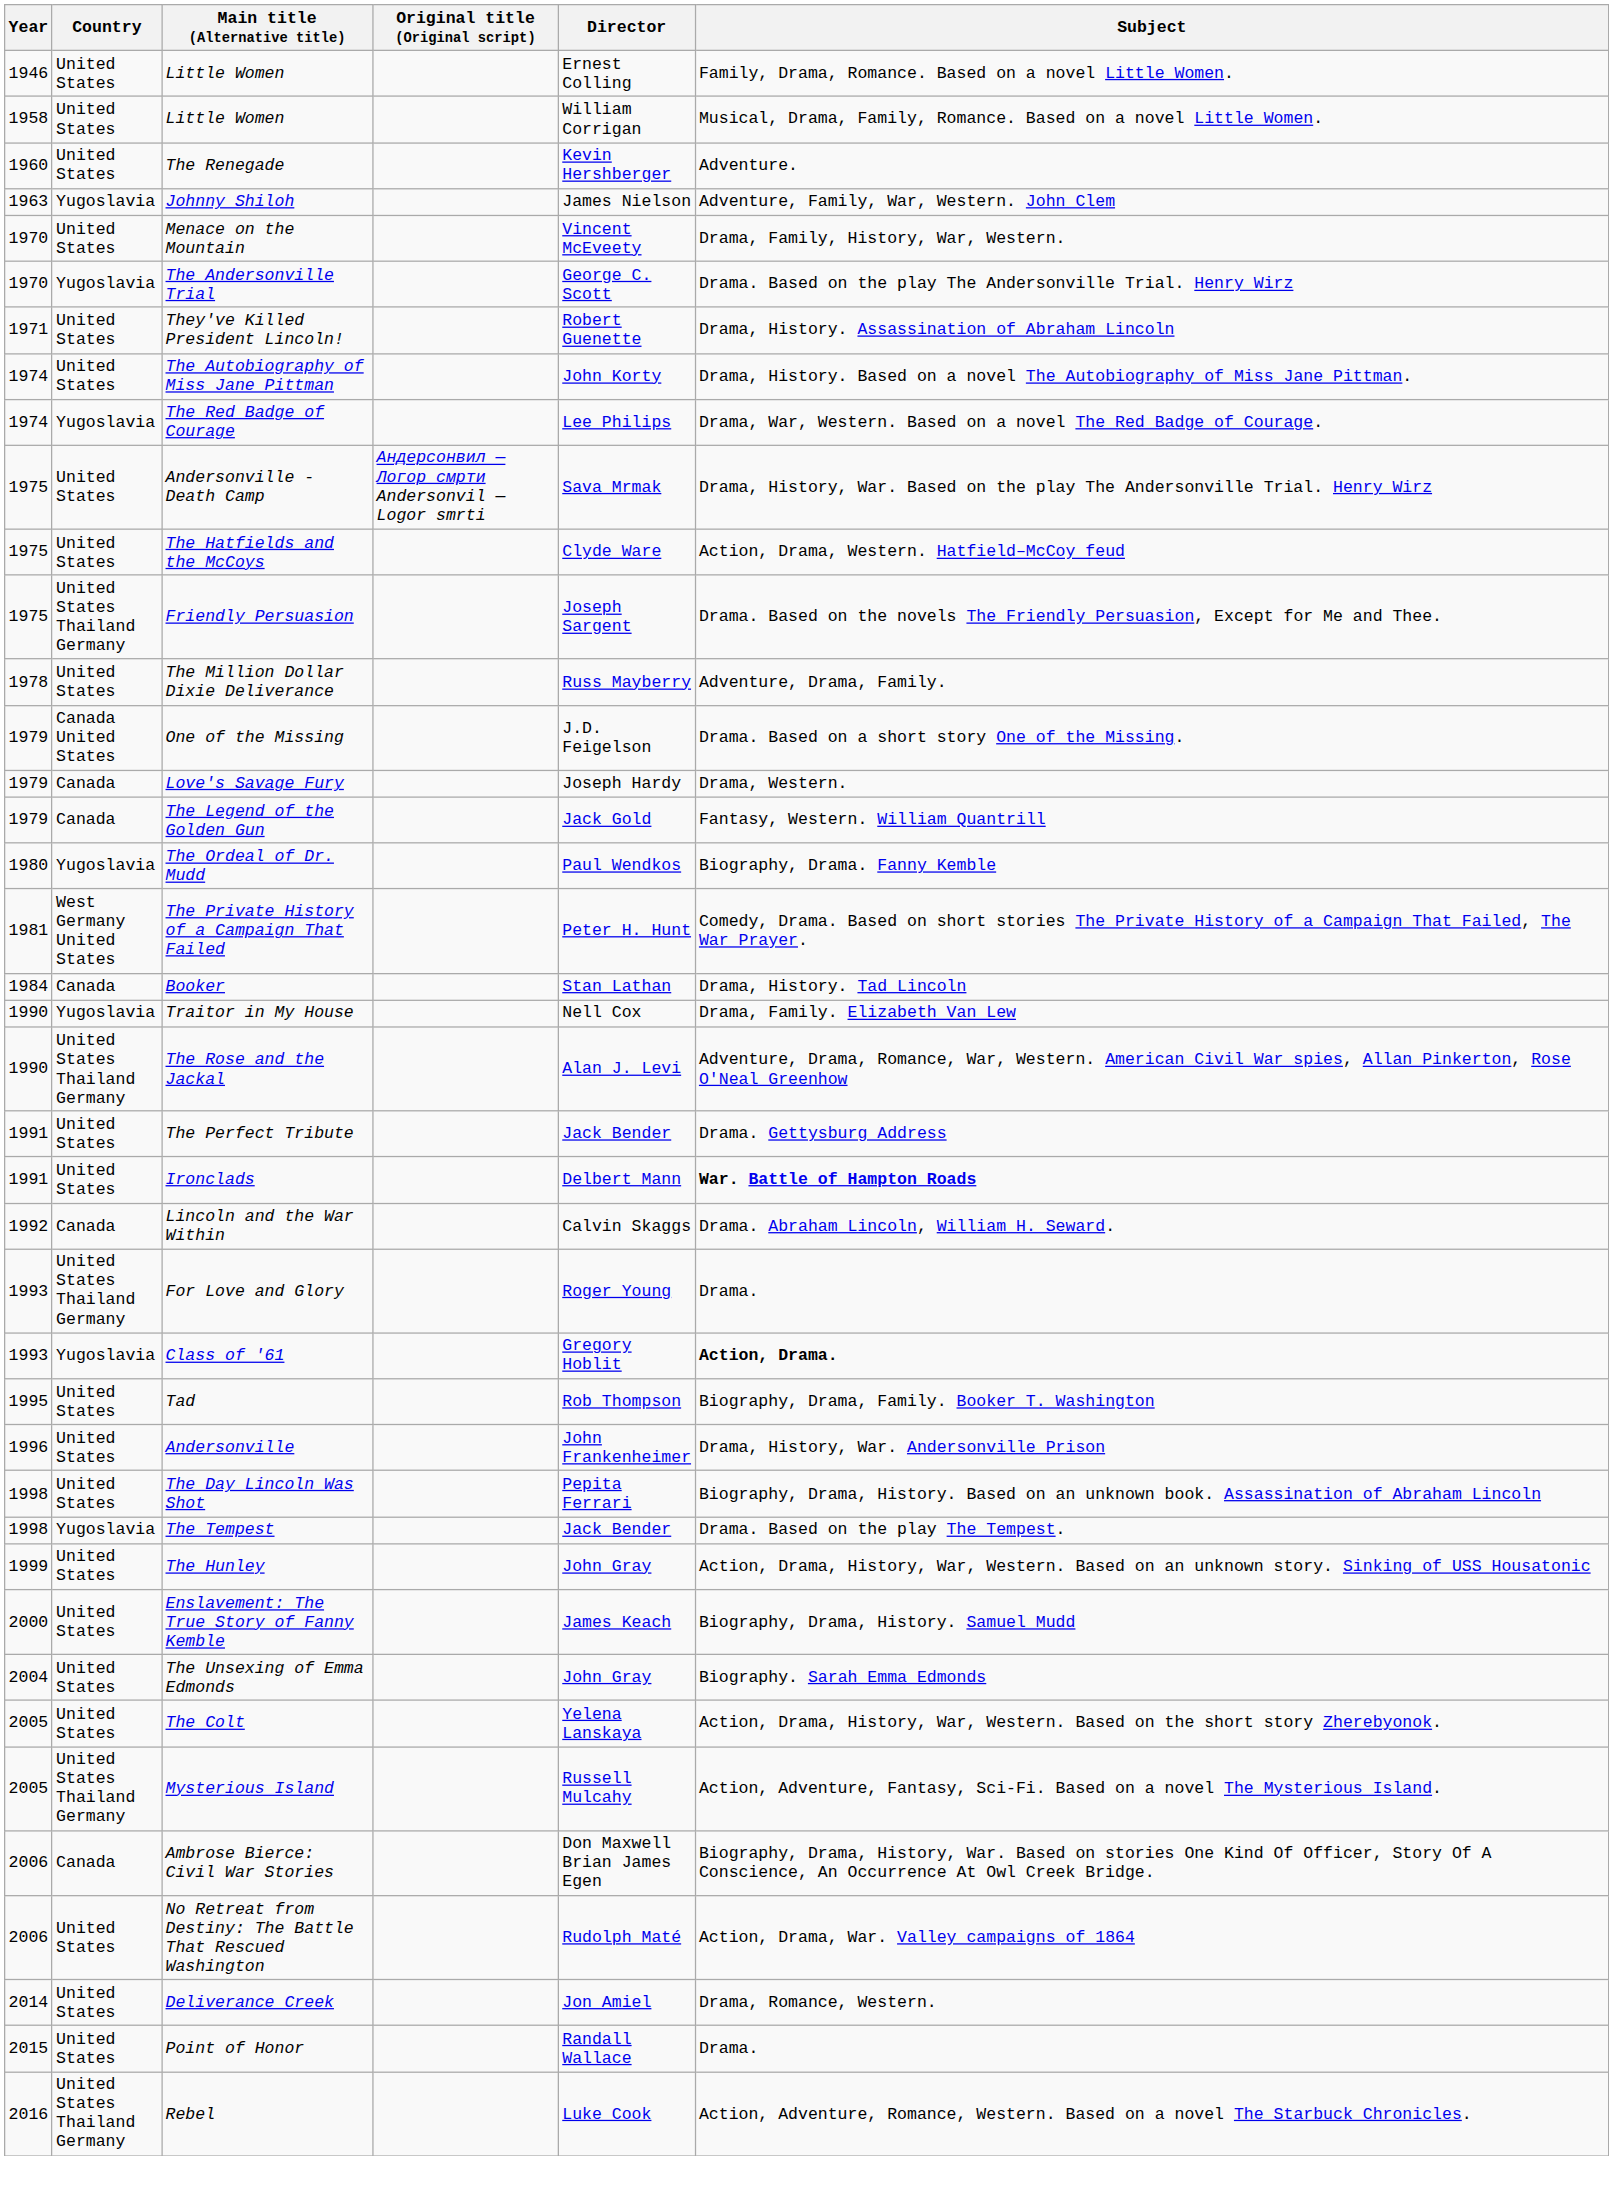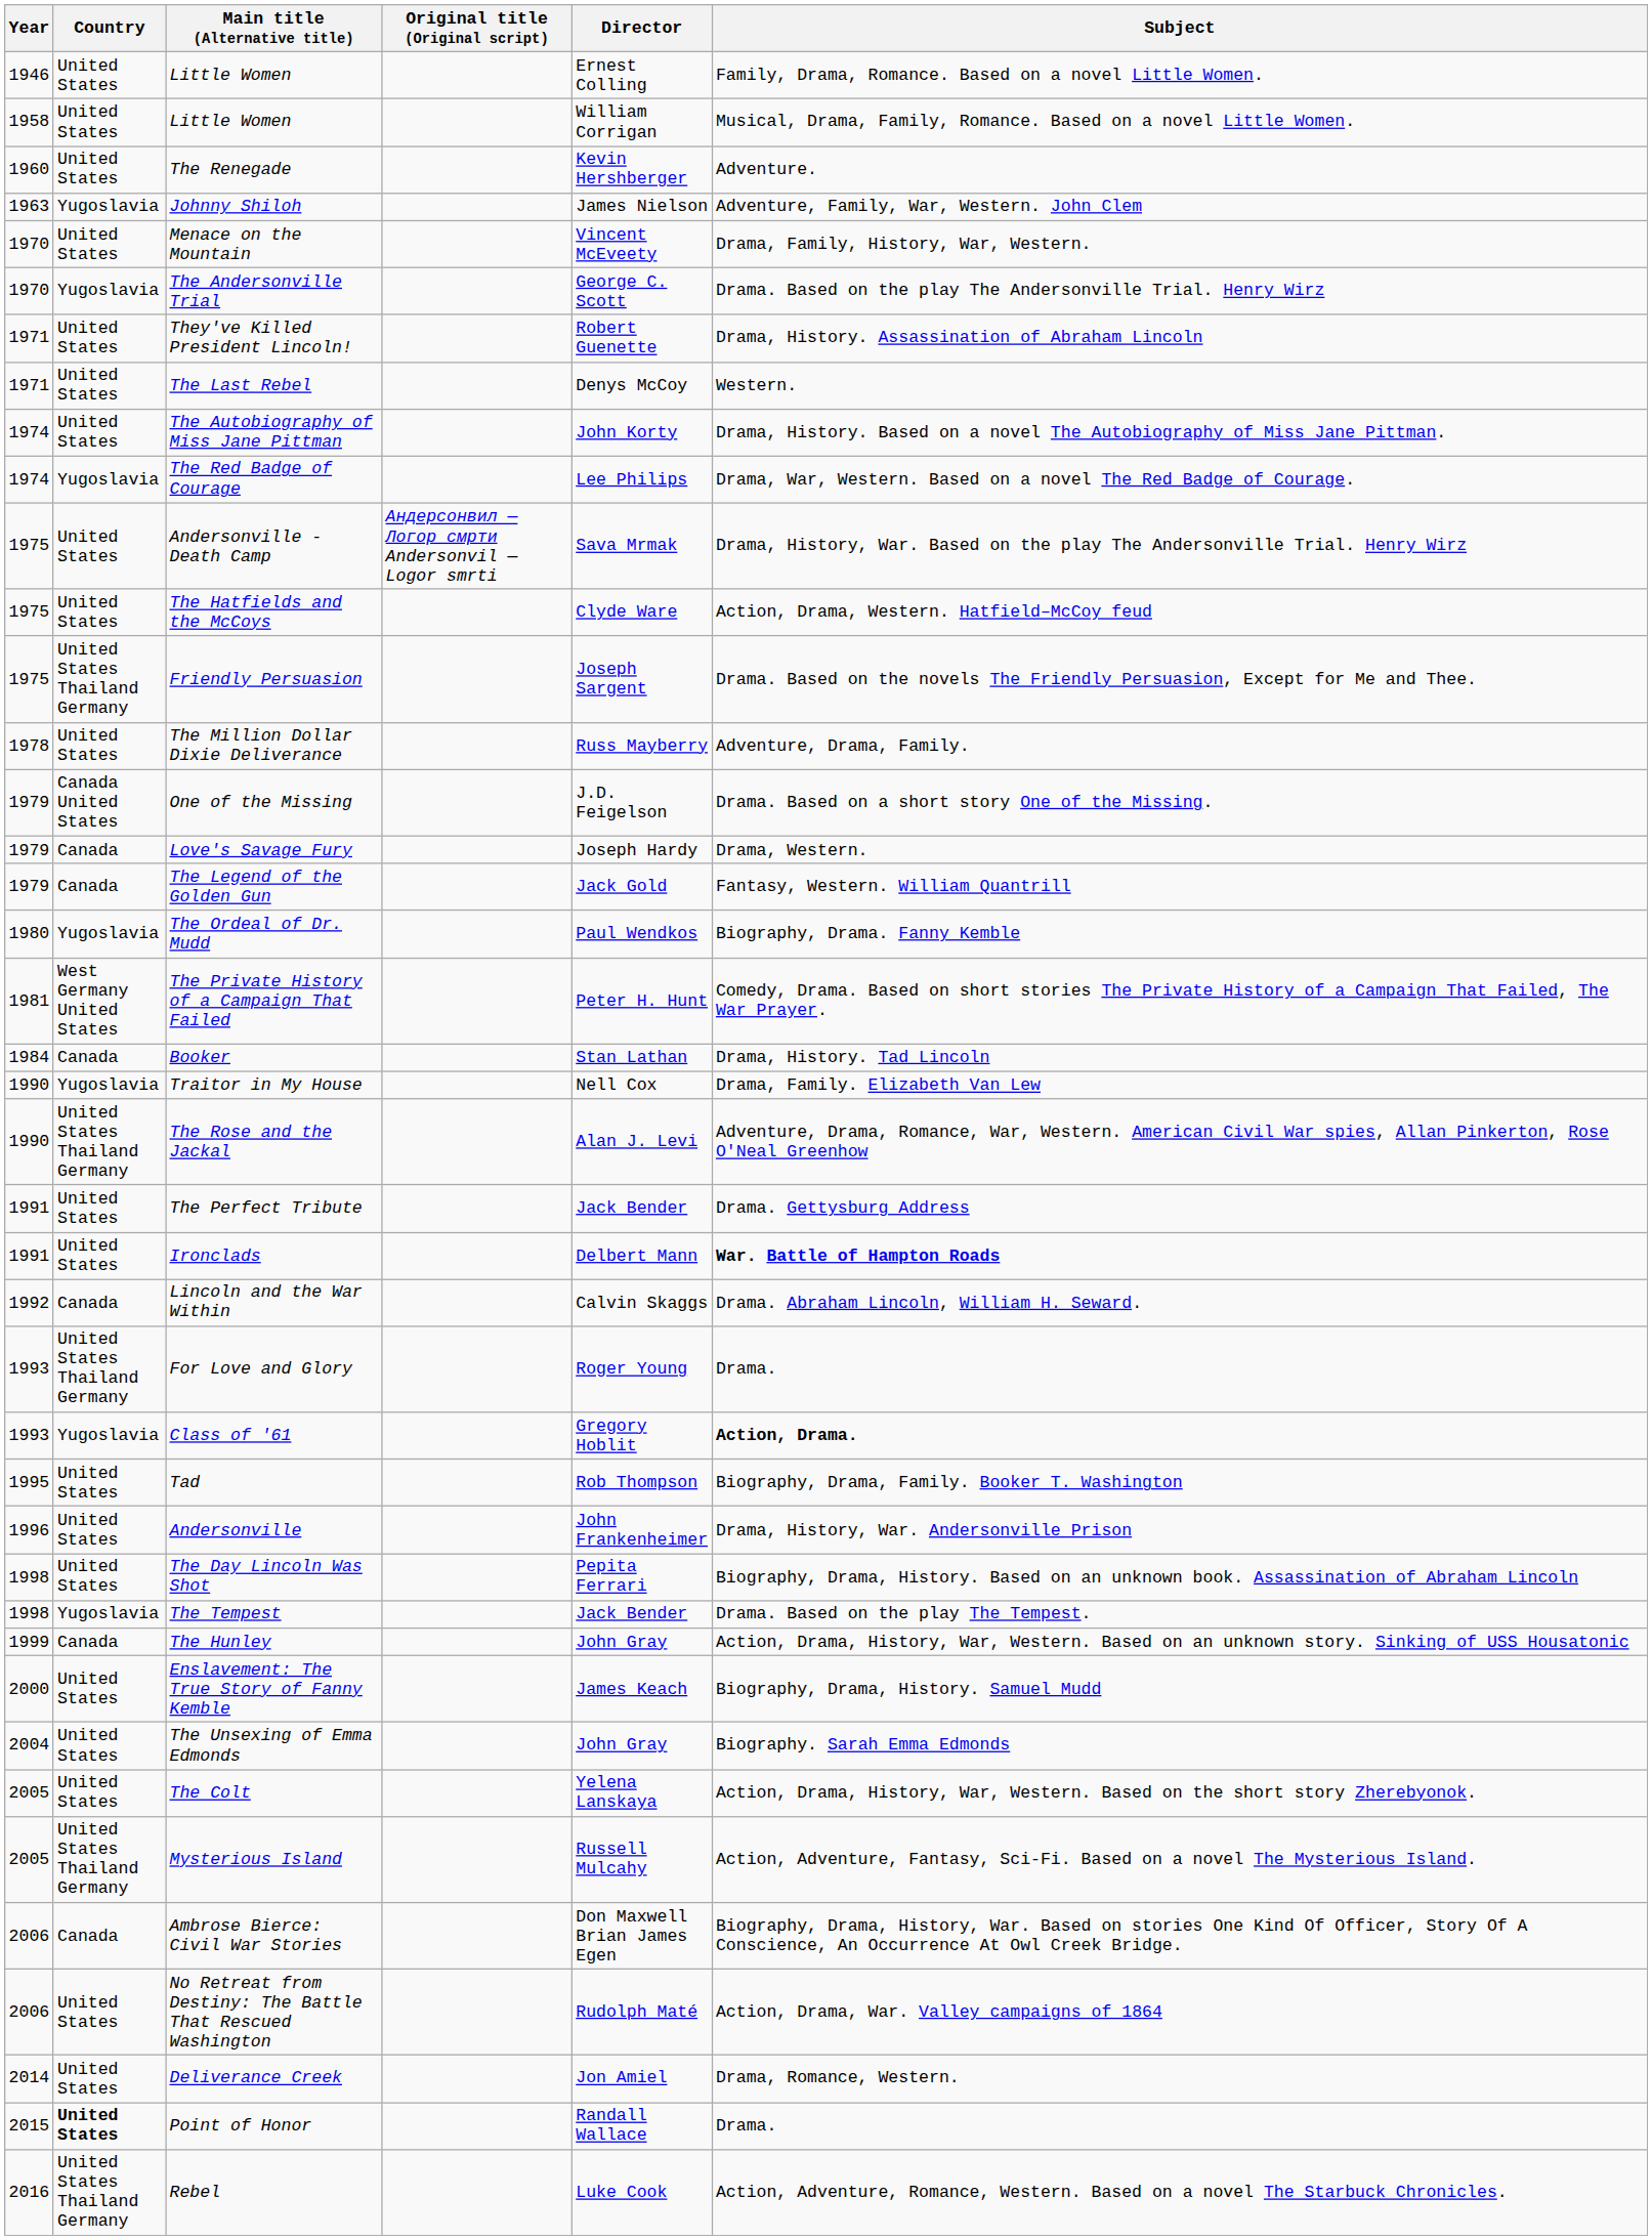+ row: 1971 | United States | The Last Rebel | Denys McCoy | Western.
The Hunley | Country: United States -> Canada
Point of Honor | Country: normal -> bold
